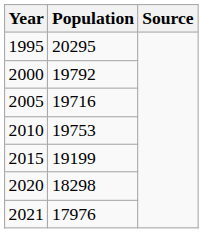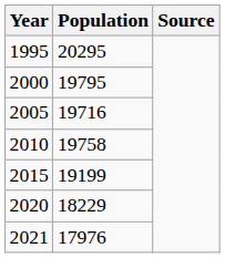2000 | Population: 19792 -> 19795
2010 | Population: 19753 -> 19758
2020 | Population: 18298 -> 18229
